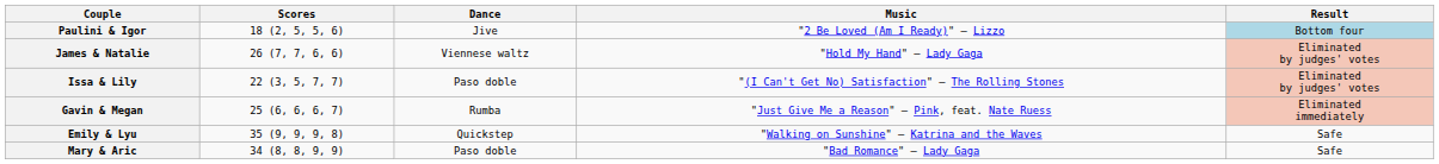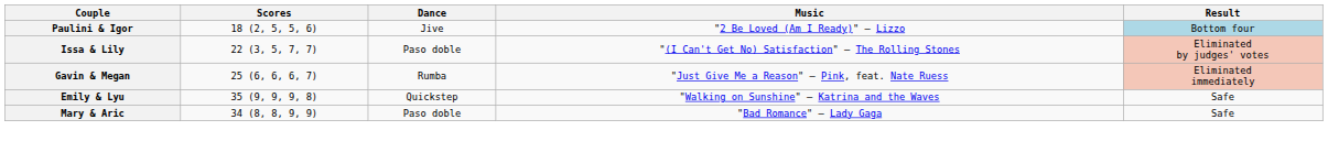- row: James & Natalie | 26 (7, 7, 6, 6) | Viennese waltz | "Hold My Hand" — Lady Gaga | Eliminated by judges' votes
